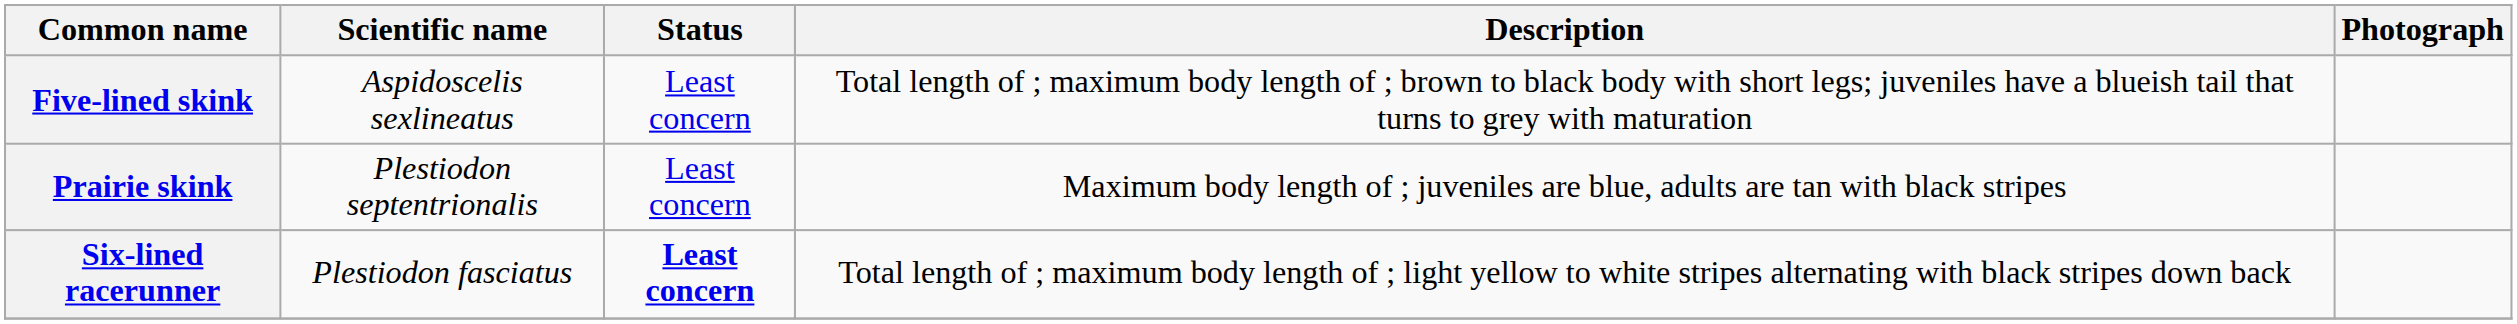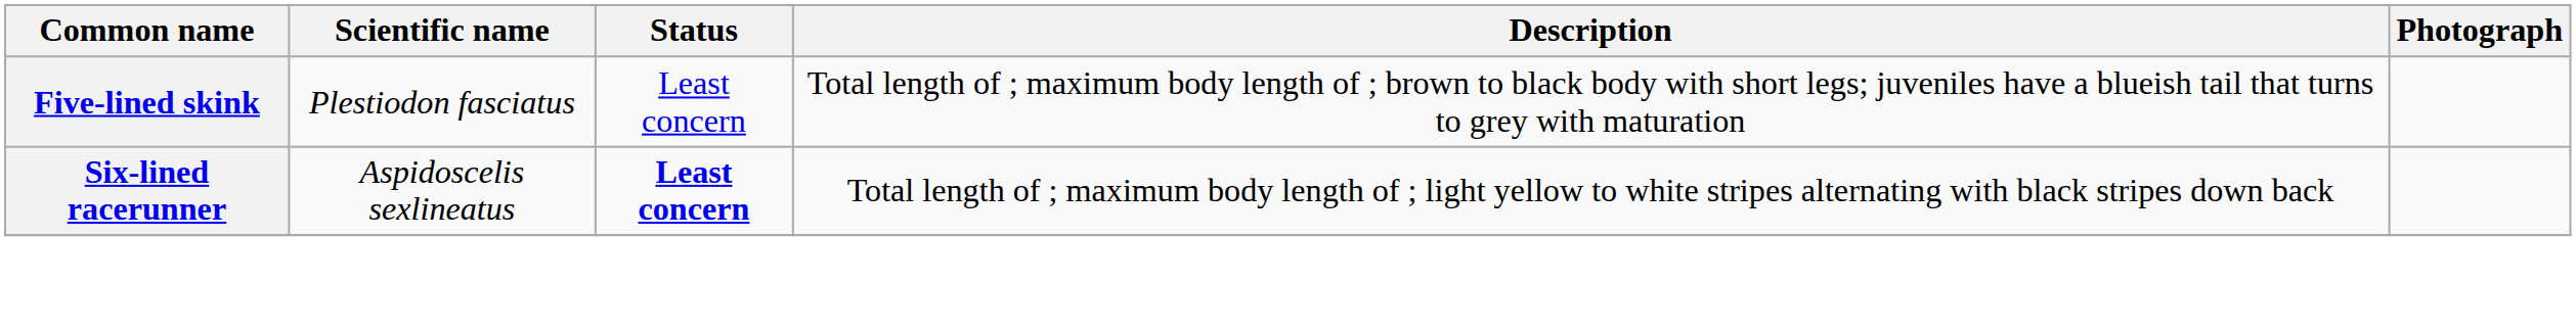Five-lined skink | Scientific name: Aspidoscelis sexlineatus -> Plestiodon fasciatus
- row: Prairie skink | Plestiodon septentrionalis | Least concern | Maximum body length of ; juveniles are blue, adults are tan with black stripes
Six-lined racerunner | Scientific name: Plestiodon fasciatus -> Aspidoscelis sexlineatus
